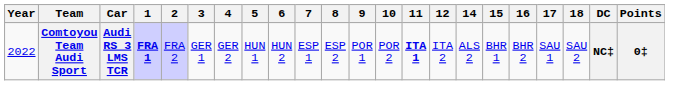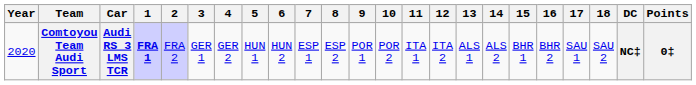+ column: 13 | ALS 1
Comtoyou Team Audi Sport | Year: 2022 -> 2020
Comtoyou Team Audi Sport | 11: bold -> normal
